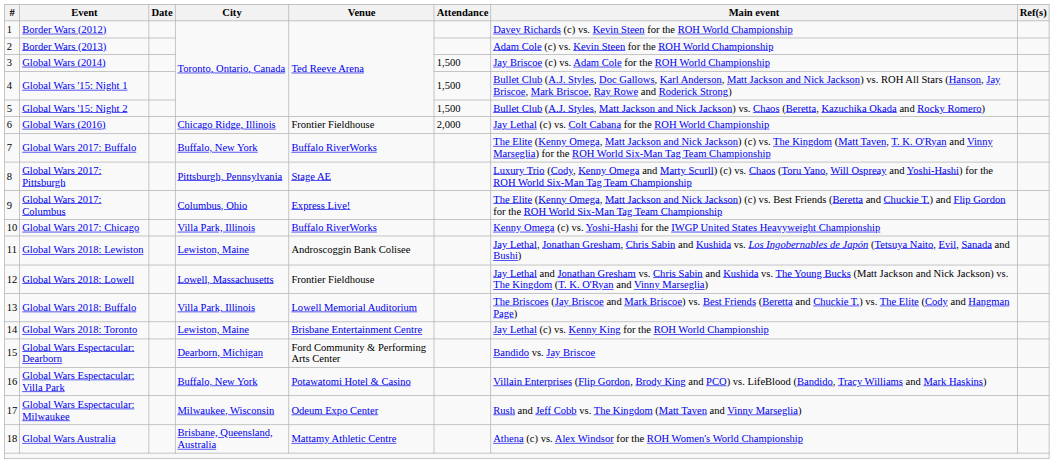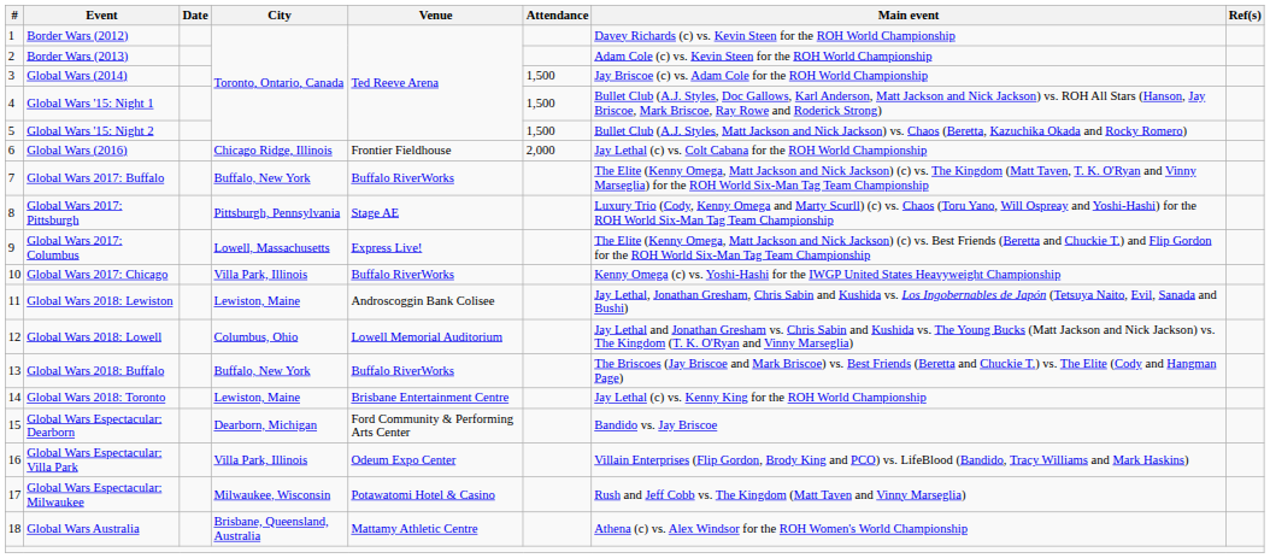Global Wars 2017: Columbus | City: Columbus, Ohio -> Lowell, Massachusetts
Global Wars 2018: Lowell | City: Lowell, Massachusetts -> Columbus, Ohio
Global Wars 2018: Lowell | Venue: Frontier Fieldhouse -> Lowell Memorial Auditorium
Global Wars 2018: Buffalo | City: Villa Park, Illinois -> Buffalo, New York
Global Wars 2018: Buffalo | Venue: Lowell Memorial Auditorium -> Buffalo RiverWorks
Global Wars Espectacular: Villa Park | City: Buffalo, New York -> Villa Park, Illinois
Global Wars Espectacular: Villa Park | Venue: Potawatomi Hotel & Casino -> Odeum Expo Center
Global Wars Espectacular: Milwaukee | Venue: Odeum Expo Center -> Potawatomi Hotel & Casino
